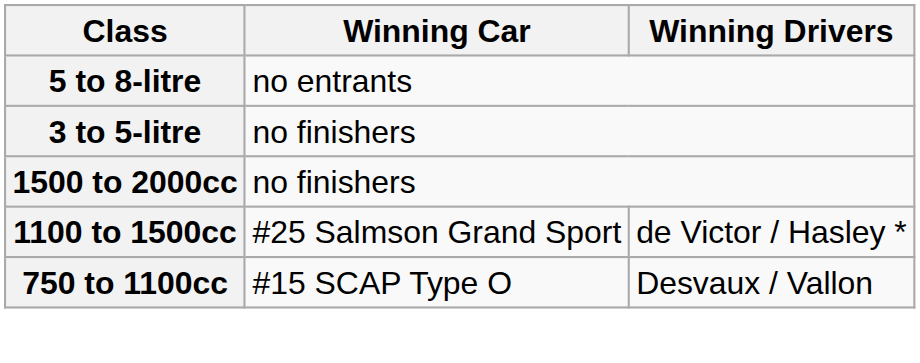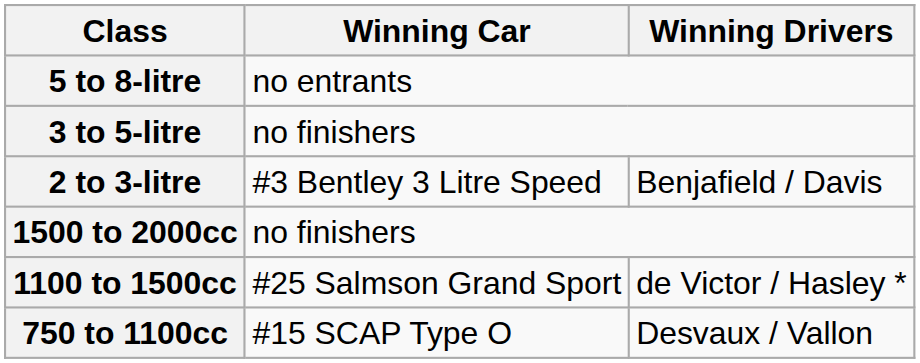+ row: 2 to 3-litre | #3 Bentley 3 Litre Speed | Benjafield / Davis
